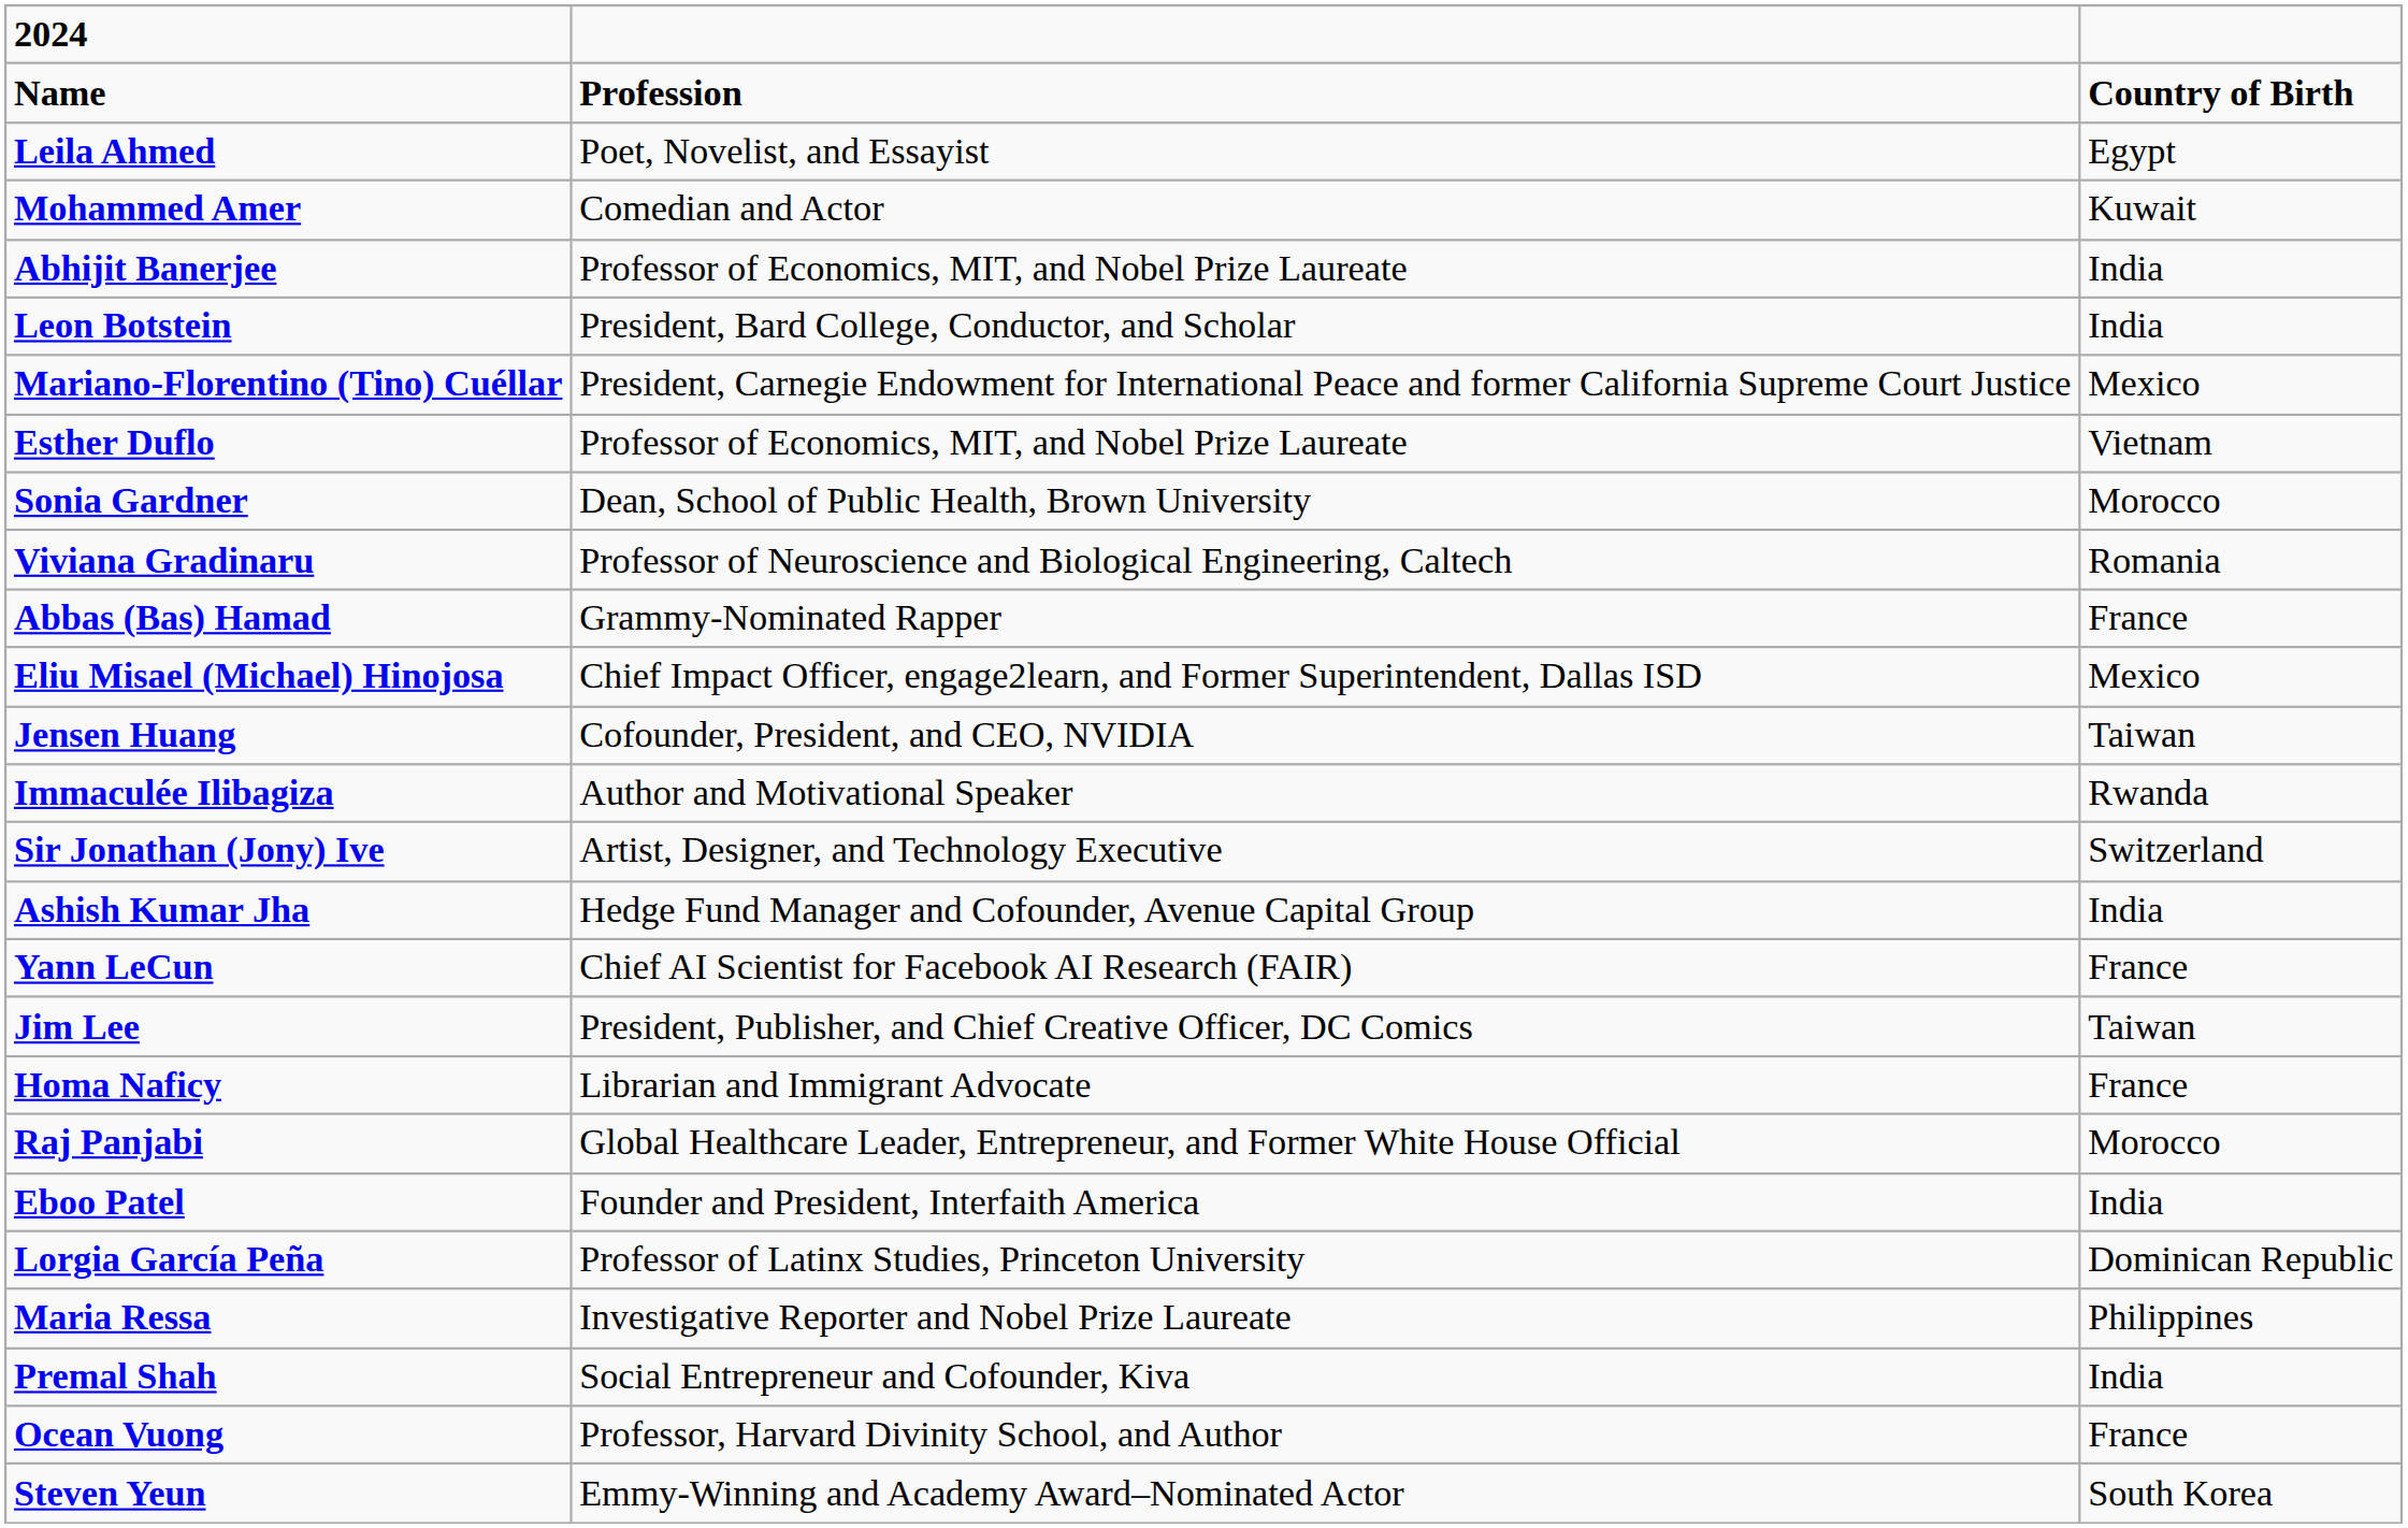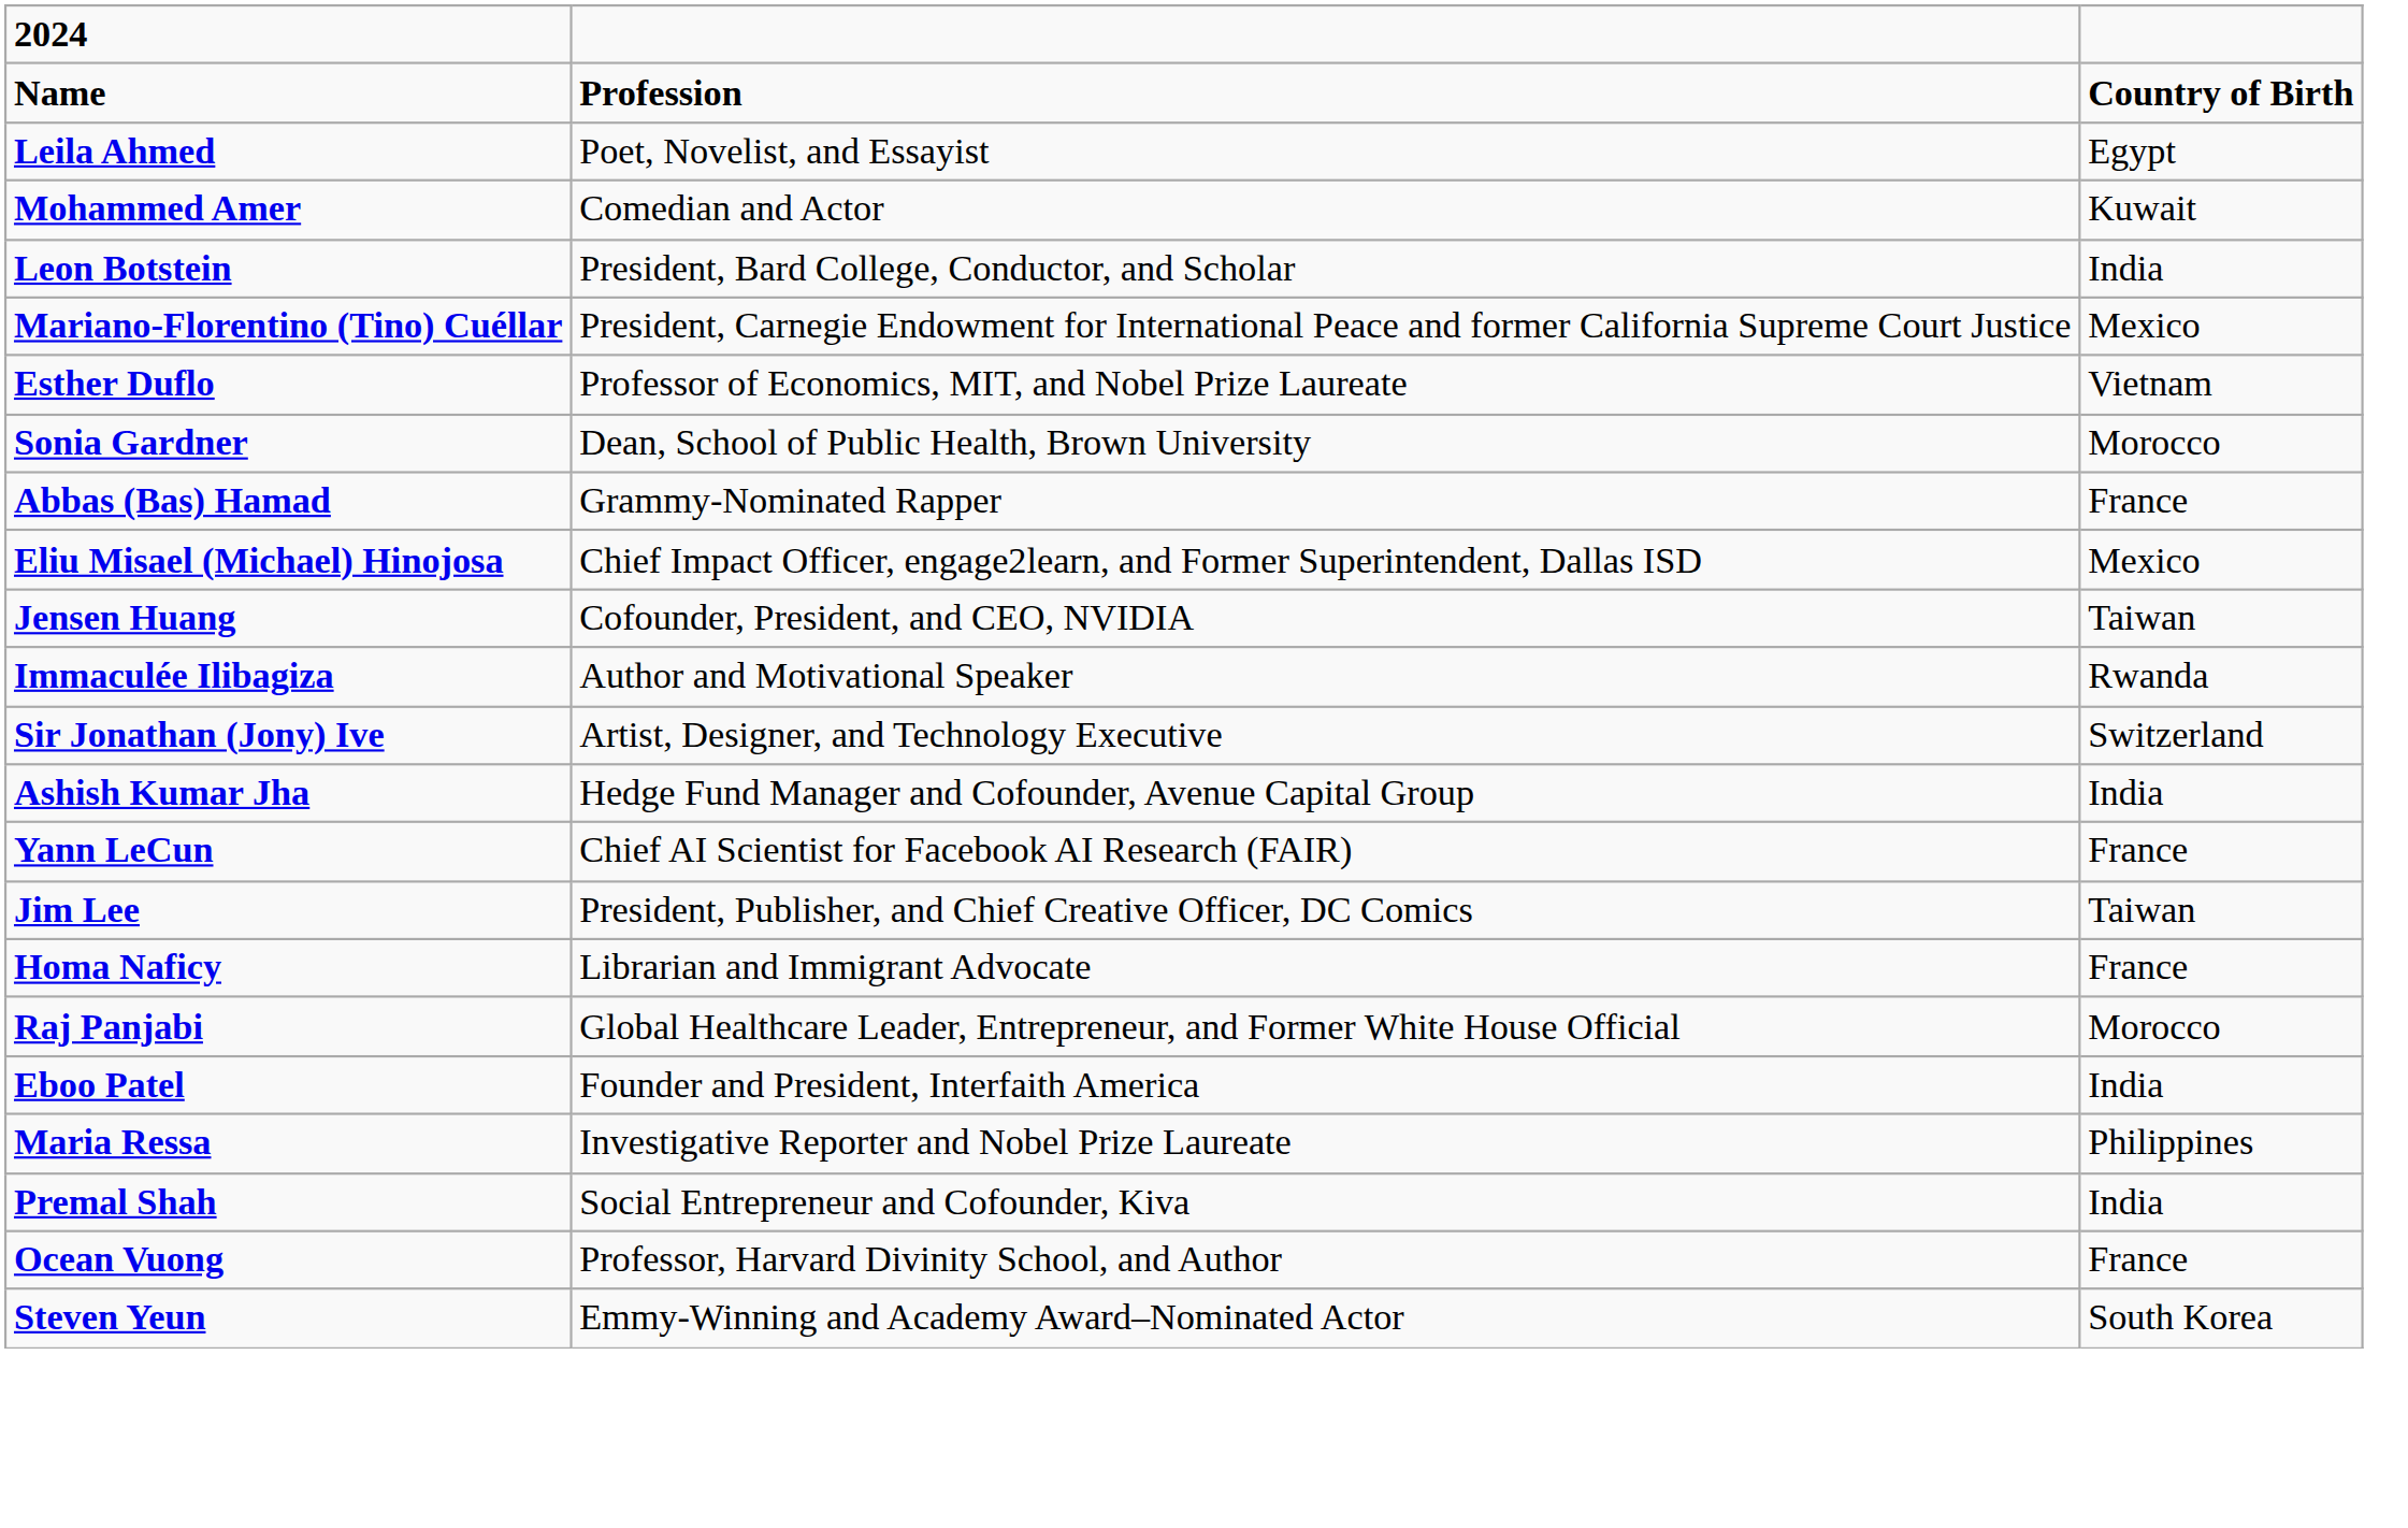- row: Abhijit Banerjee | Professor of Economics, MIT, and Nobel Prize Laureate | India
- row: Viviana Gradinaru | Professor of Neuroscience and Biological Engineering, Caltech | Romania
- row: Lorgia García Peña | Professor of Latinx Studies, Princeton University | Dominican Republic
